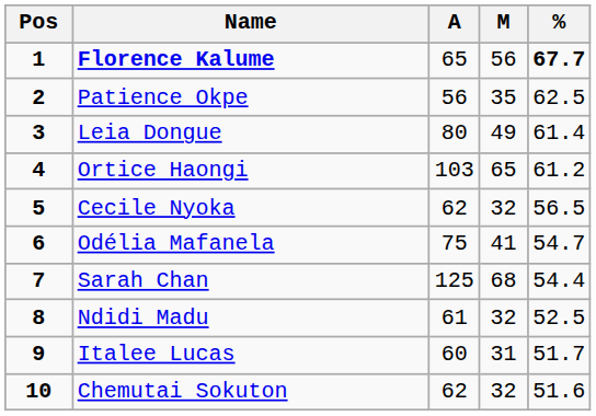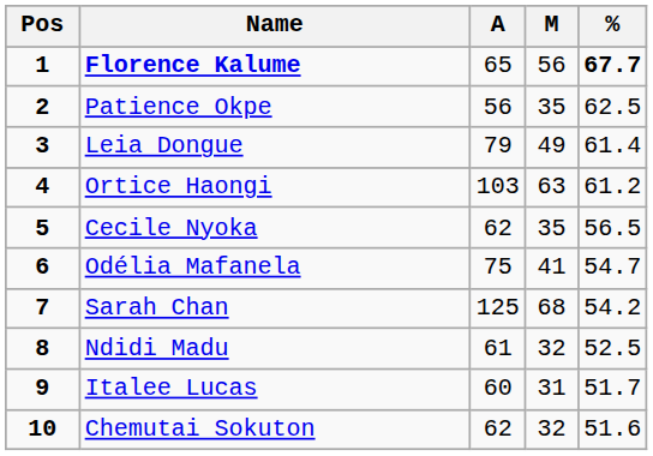Leia Dongue | A: 80 -> 79
Ortice Haongi | M: 65 -> 63
Cecile Nyoka | M: 32 -> 35
Sarah Chan | %: 54.4 -> 54.2
